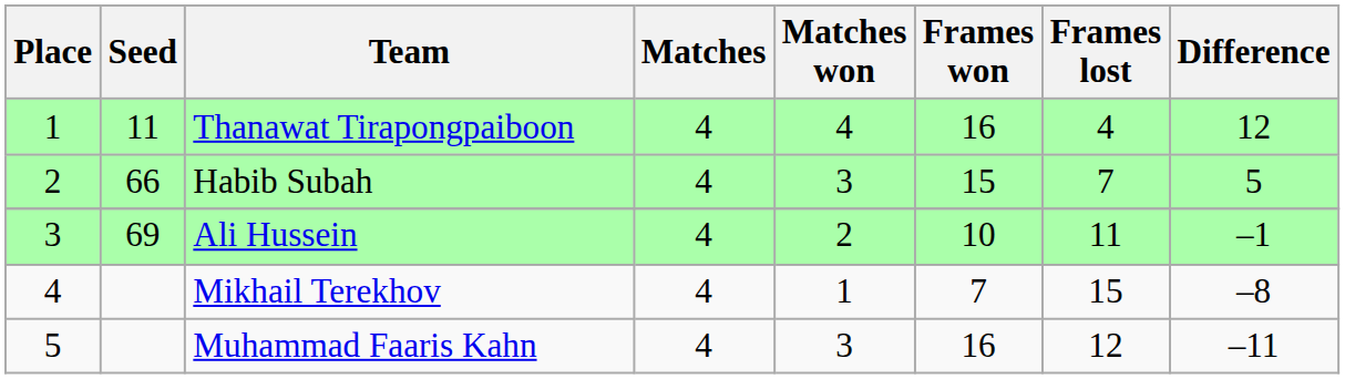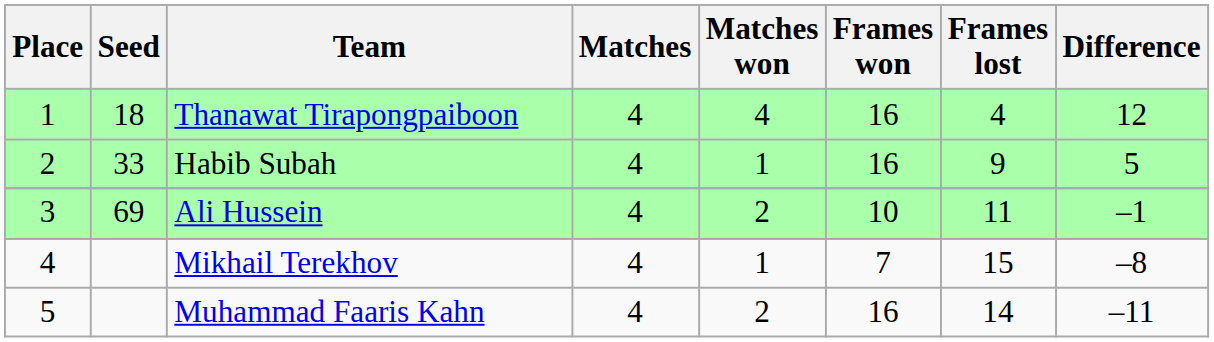Thanawat Tirapongpaiboon | Seed: 11 -> 18
Habib Subah | Seed: 66 -> 33
Habib Subah | Matches won: 3 -> 1
Habib Subah | Frames won: 15 -> 16
Habib Subah | Frames lost: 7 -> 9
Muhammad Faaris Kahn | Matches won: 3 -> 2
Muhammad Faaris Kahn | Frames lost: 12 -> 14
